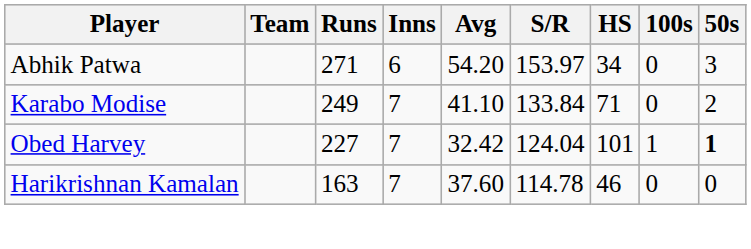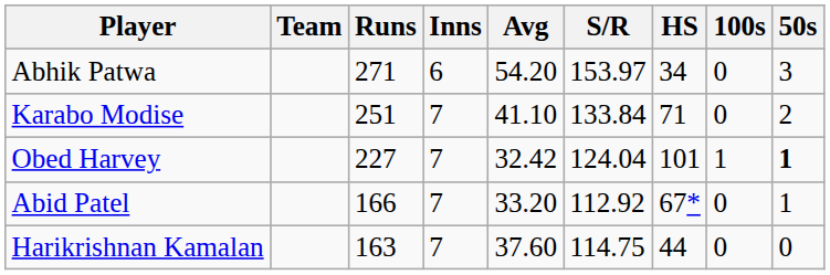Karabo Modise | Runs: 249 -> 251
+ row: Abid Patel | 166 | 7 | 33.20 | 112.92 | 67* | 0 | 1
Harikrishnan Kamalan | S/R: 114.78 -> 114.75
Harikrishnan Kamalan | HS: 46 -> 44
